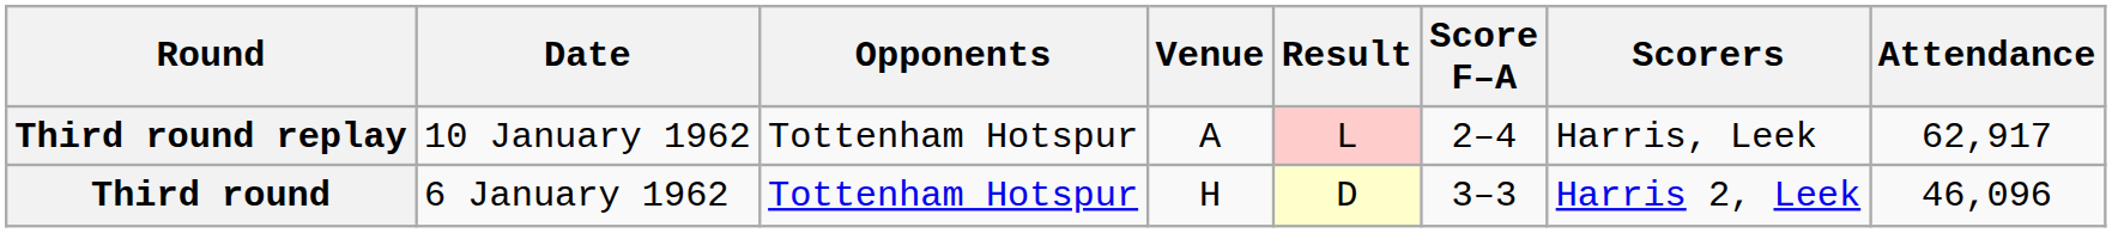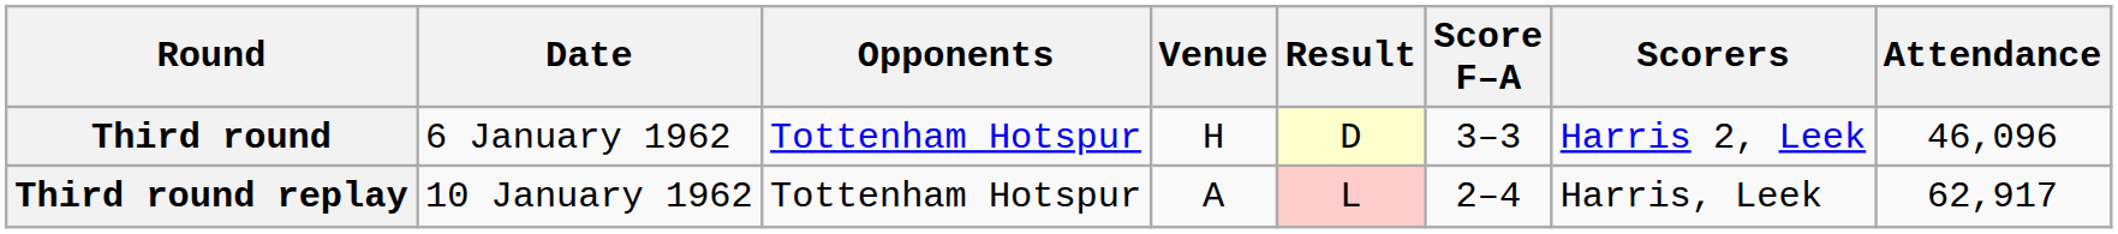rows swapped: Third round <-> Third round replay
